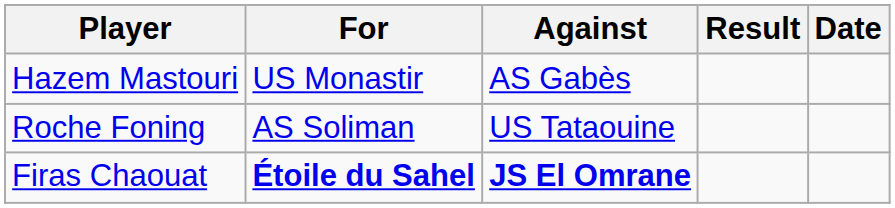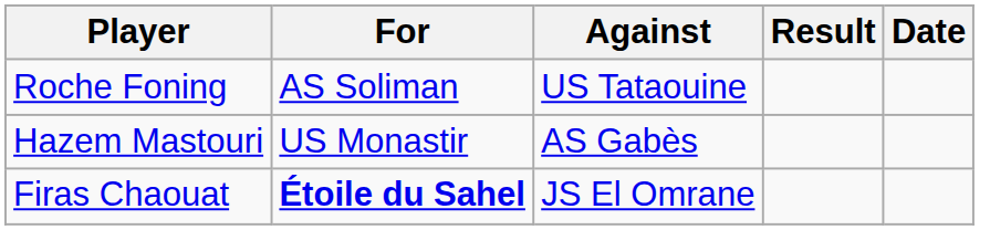rows swapped: Roche Foning <-> Hazem Mastouri
Firas Chaouat | Against: bold -> normal
